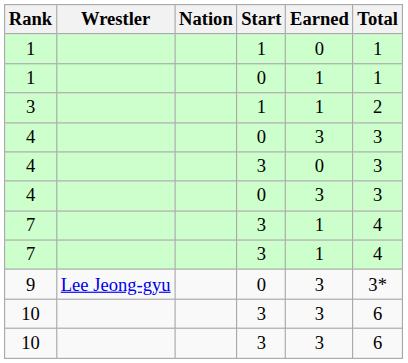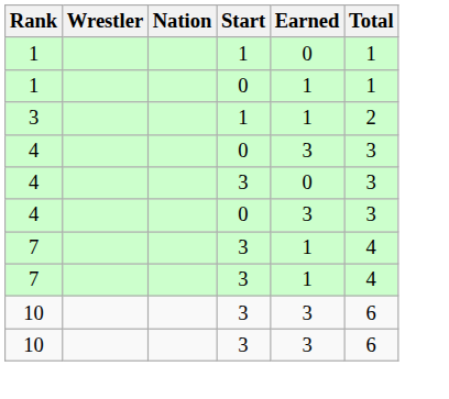- row: 9 | Lee Jeong-gyu | 0 | 3 | 3*
